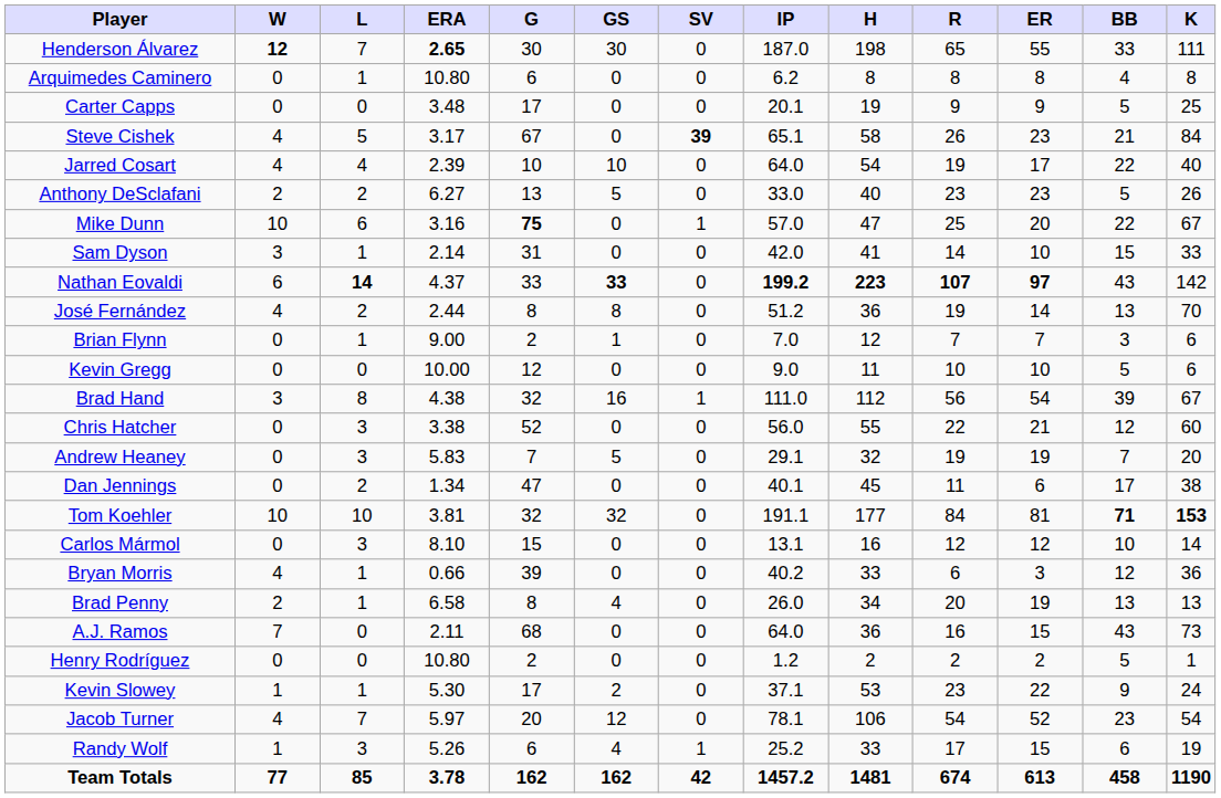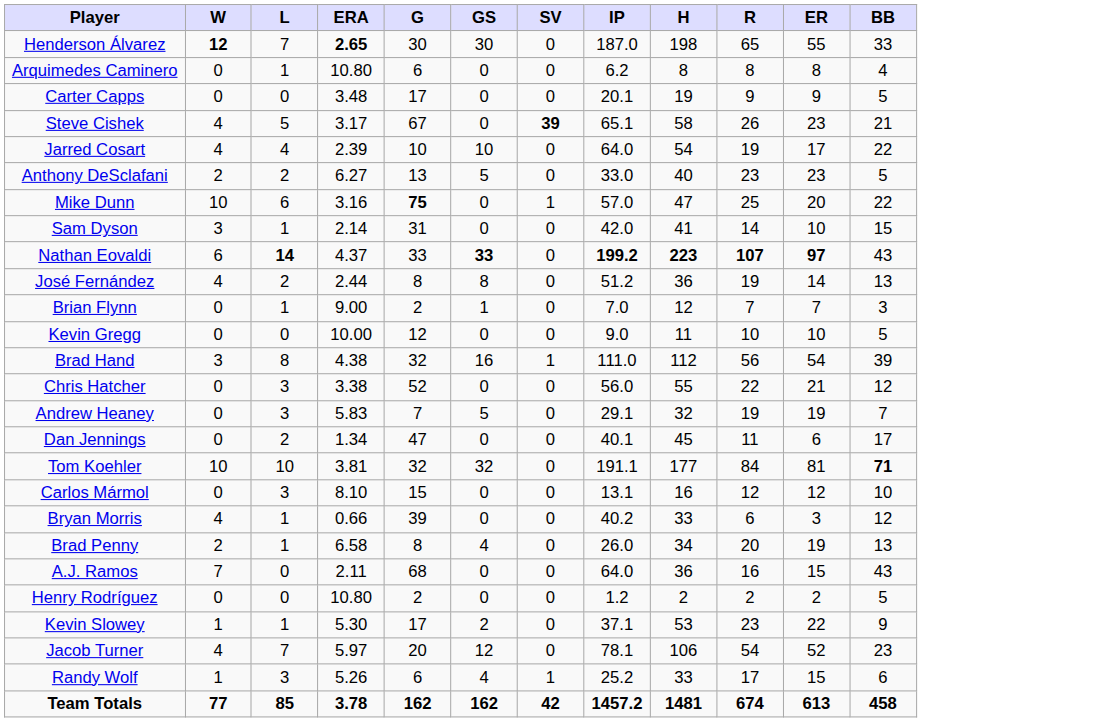- column: K | 111 | 8 | 25 | 84 | 40 | 26 | 67 | 33 | 142 | 70 | 6 | 6 | 67 | 60 | 20 | 38 | 153 | 14 | 36 | 13 | 73 | 1 | 24 | 54 | 19 | 1190
